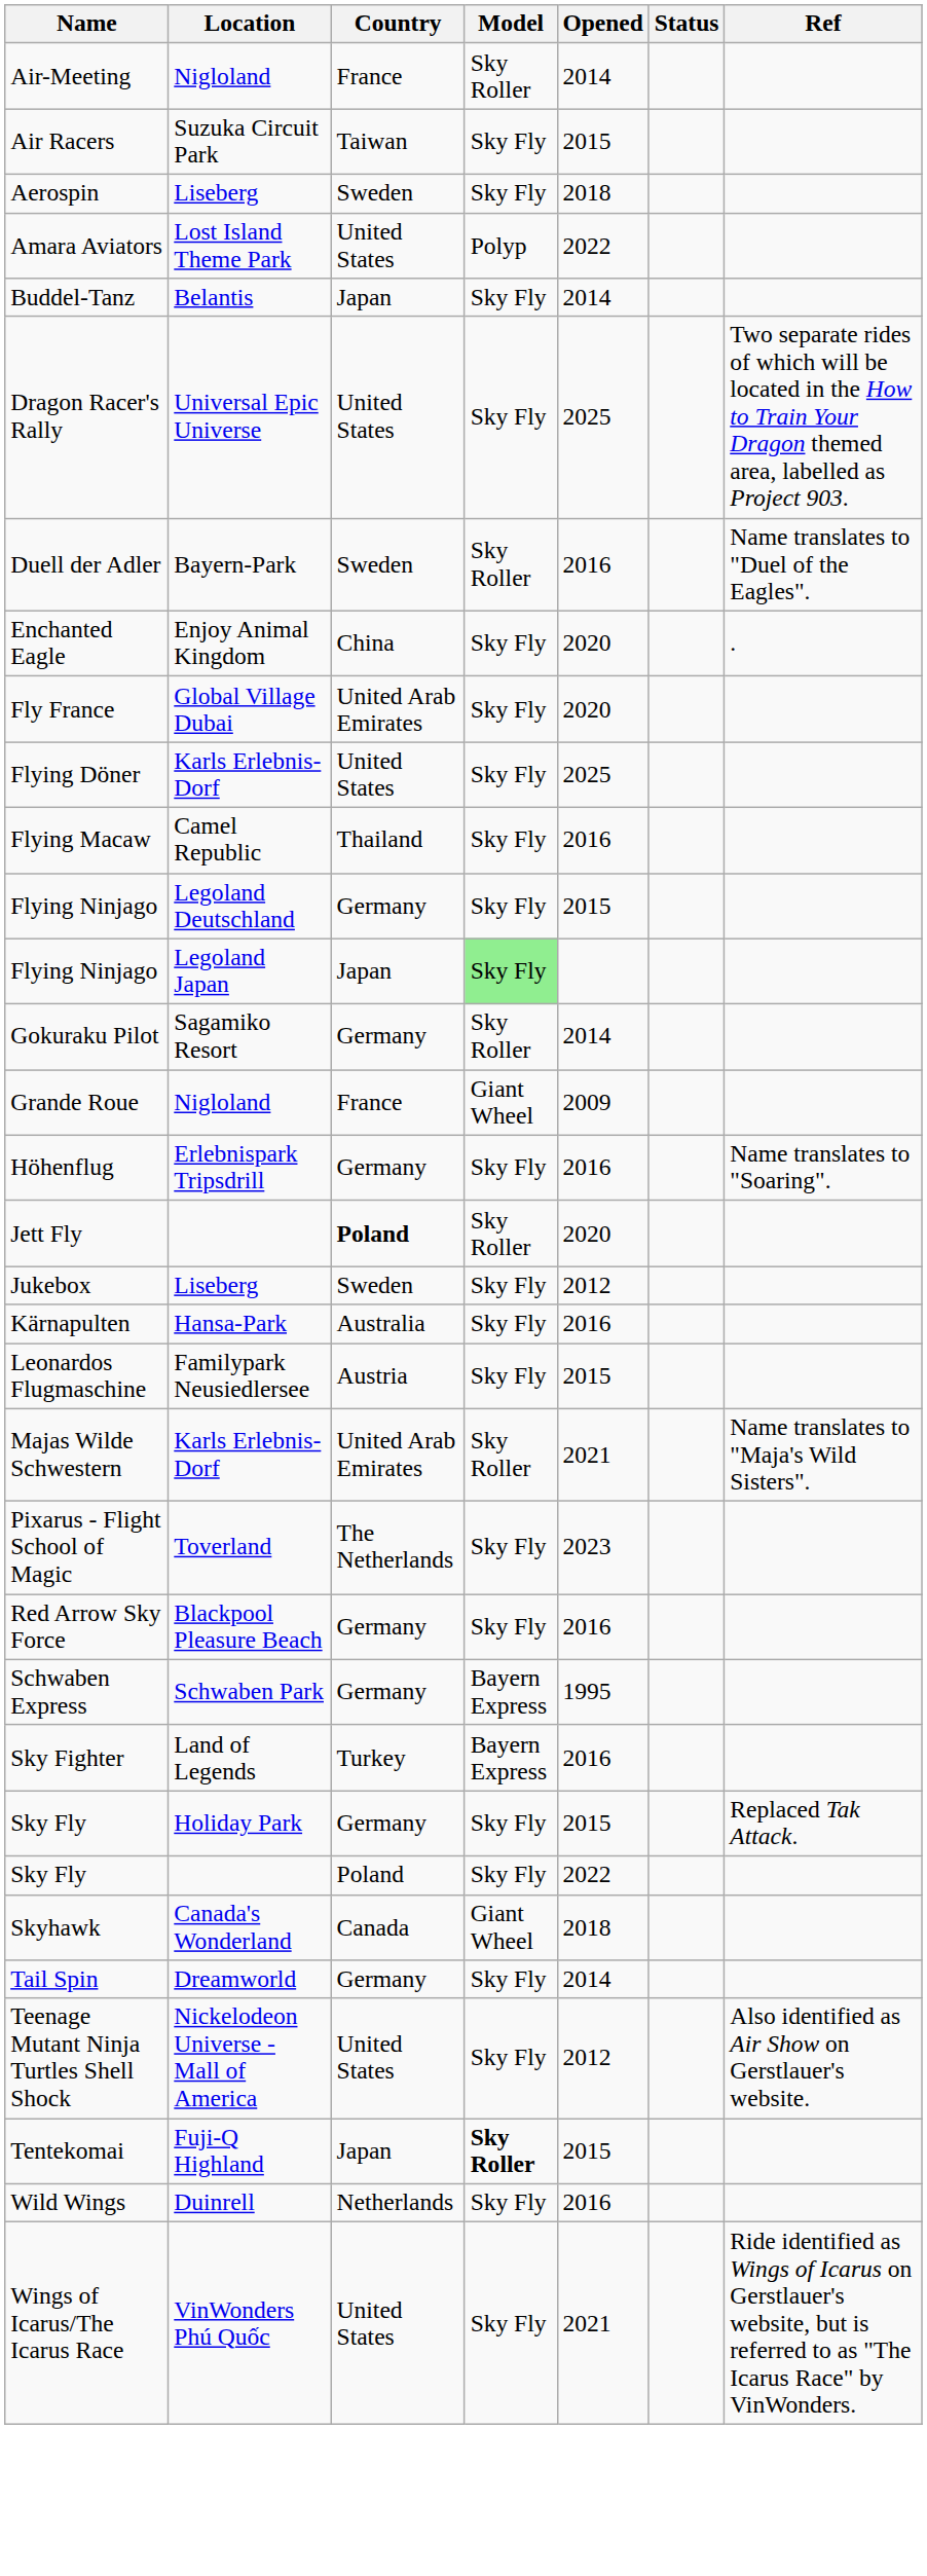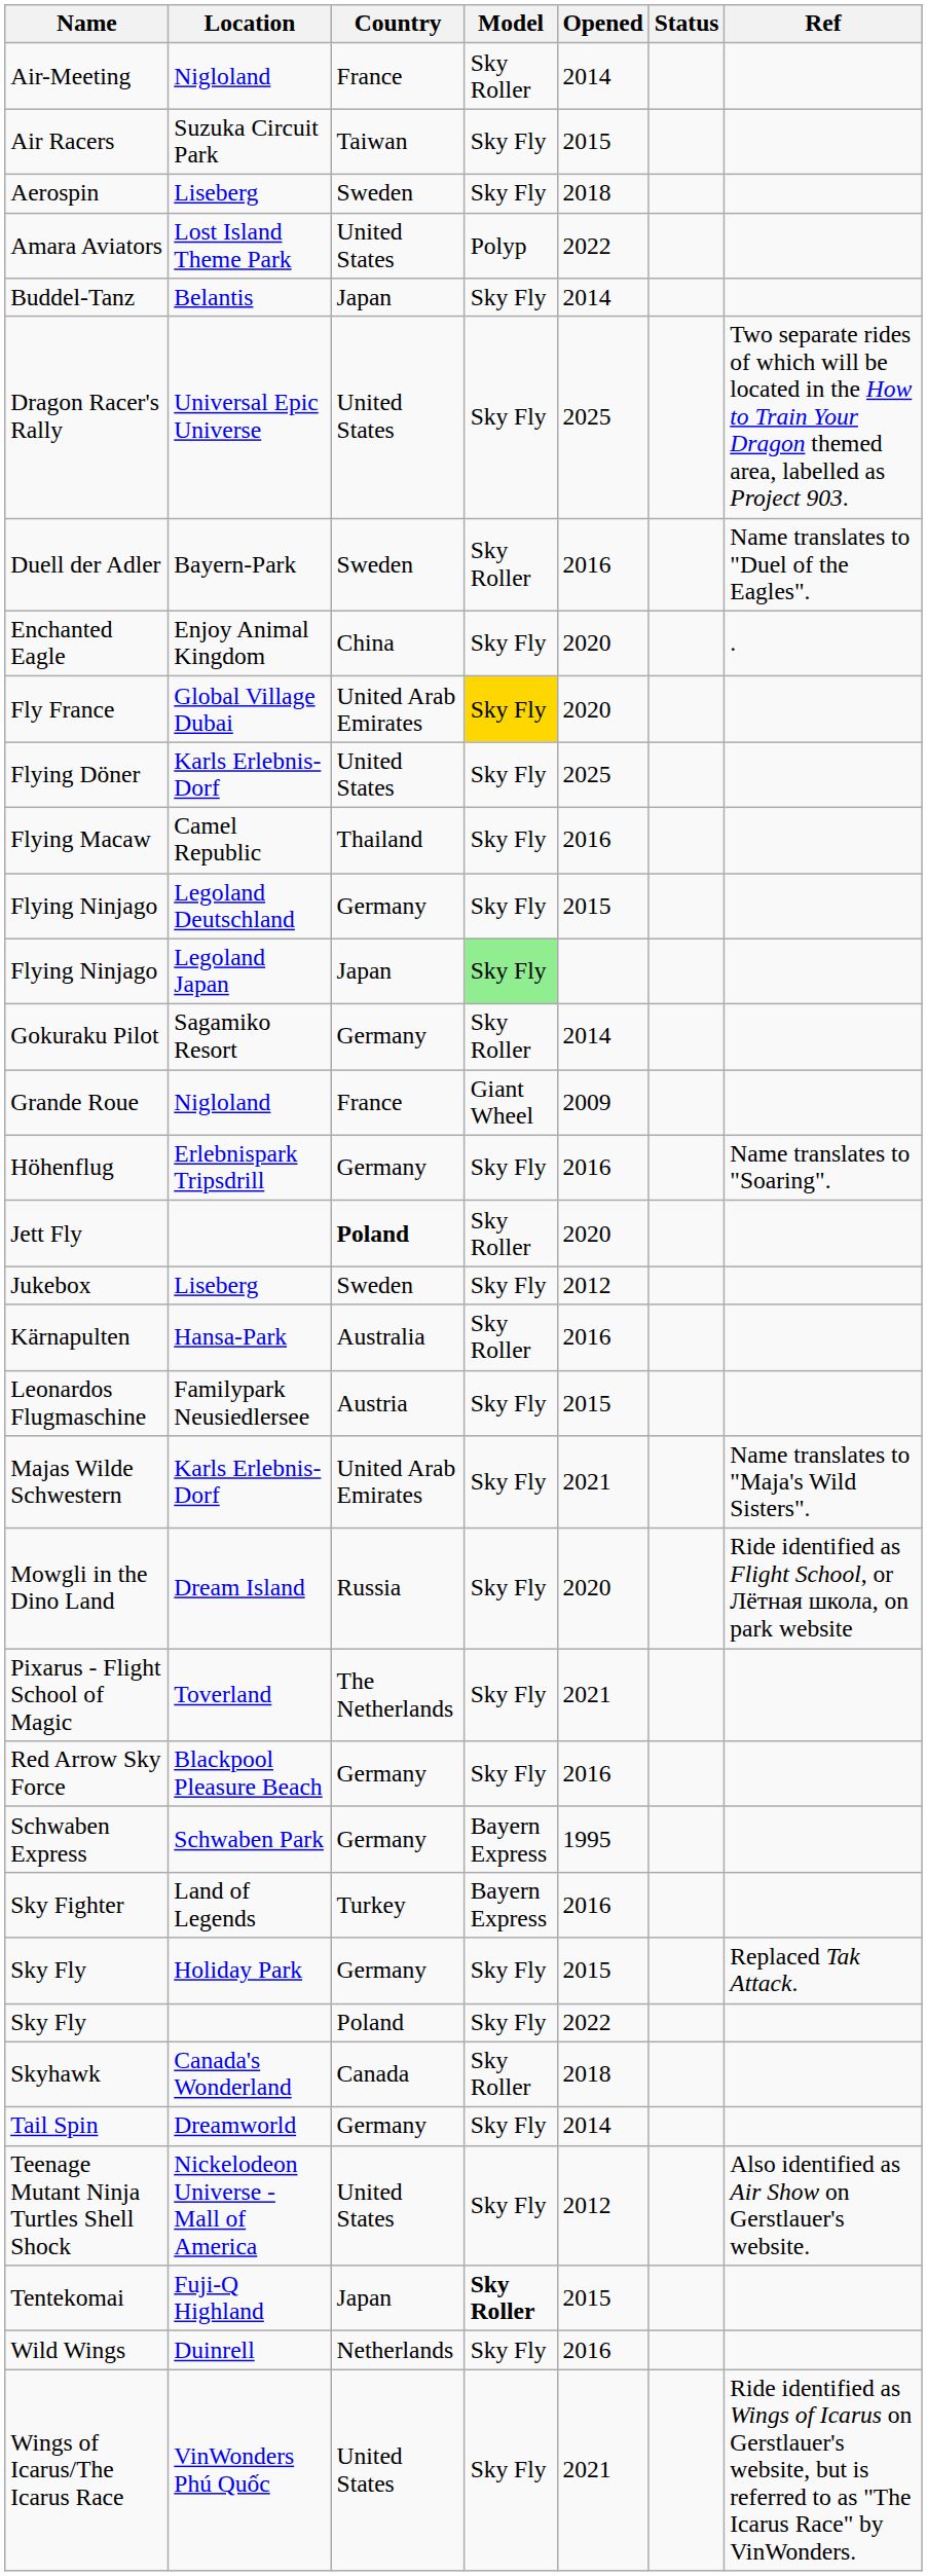Fly France | Model: no background -> gold background
Kärnapulten | Model: Sky Fly -> Sky Roller
Majas Wilde Schwestern | Model: Sky Roller -> Sky Fly
+ row: Mowgli in the Dino Land | Dream Island | Russia | Sky Fly | 2020 | Ride identified as Flight School, or Лётная школа, on park website
Pixarus - Flight School of Magic | Opened: 2023 -> 2021
Skyhawk | Model: Giant Wheel -> Sky Roller
